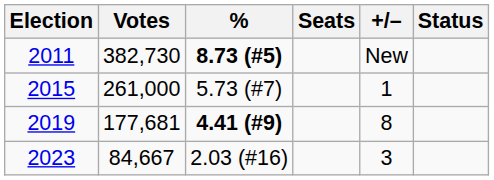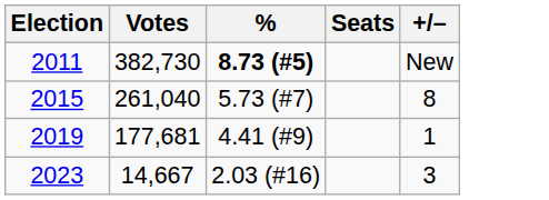- column: Status
2015 | Votes: 261,000 -> 261,040
2015 | +/–: 1 -> 8
2019 | %: bold -> normal
2019 | +/–: 8 -> 1
2023 | Votes: 84,667 -> 14,667
